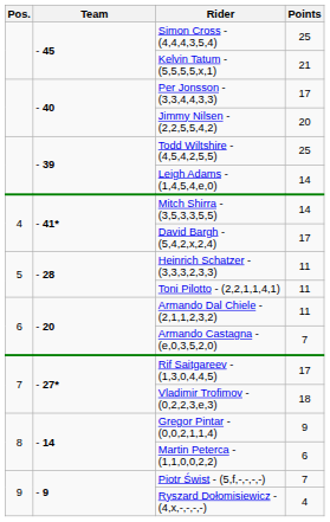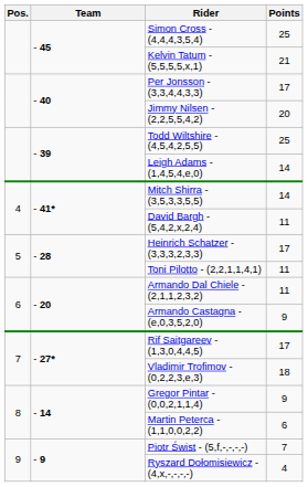David Bargh - (5,4,2,x,2,4) | Points: 17 -> 11
Heinrich Schatzer - (3,3,3,2,3,3) | Points: 11 -> 17
Armando Castagna - (e,0,3,5,2,0) | Points: 7 -> 9
